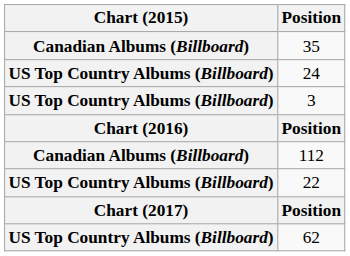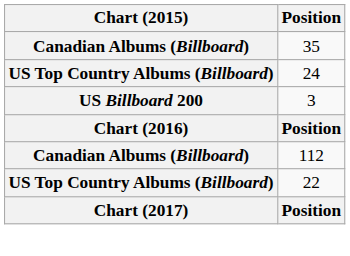3 | Chart (2015): US Top Country Albums (Billboard) -> US Billboard 200
- row: US Top Country Albums (Billboard) | 62
